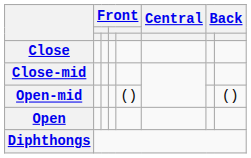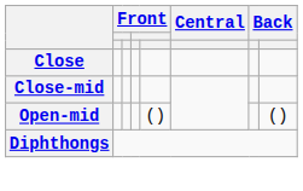- row: Open
